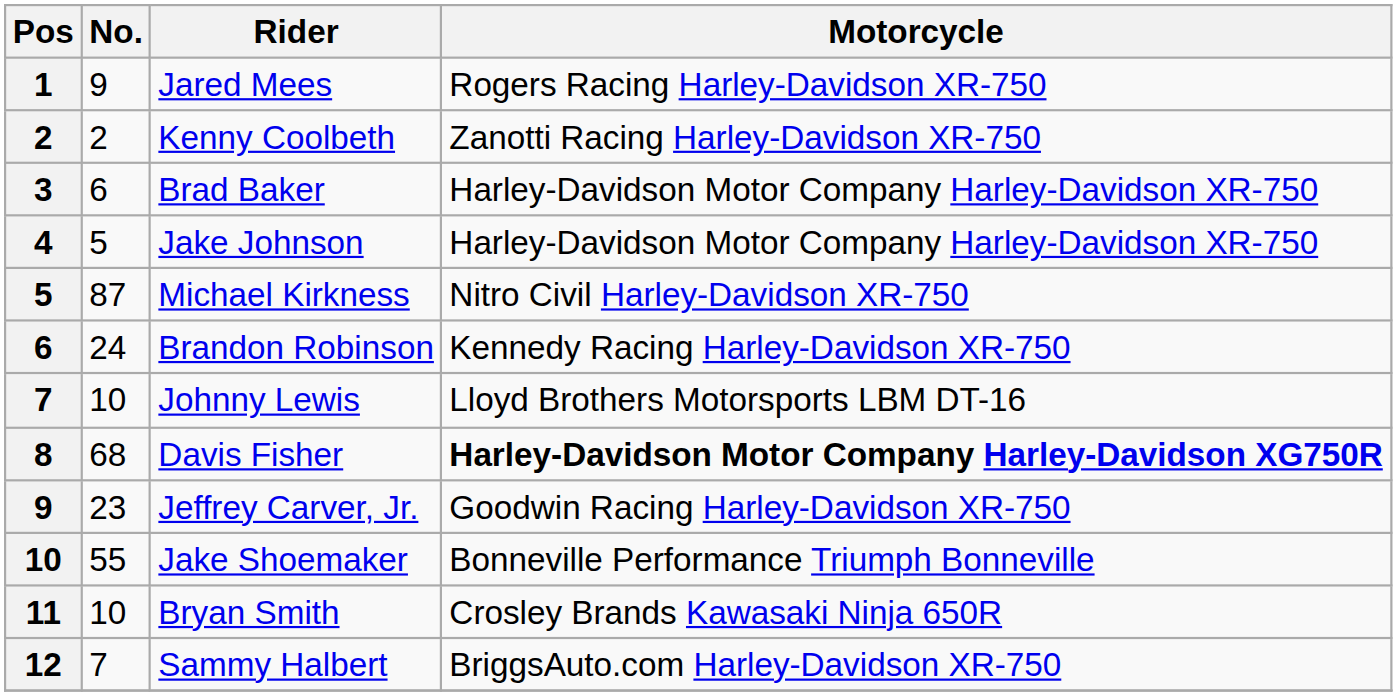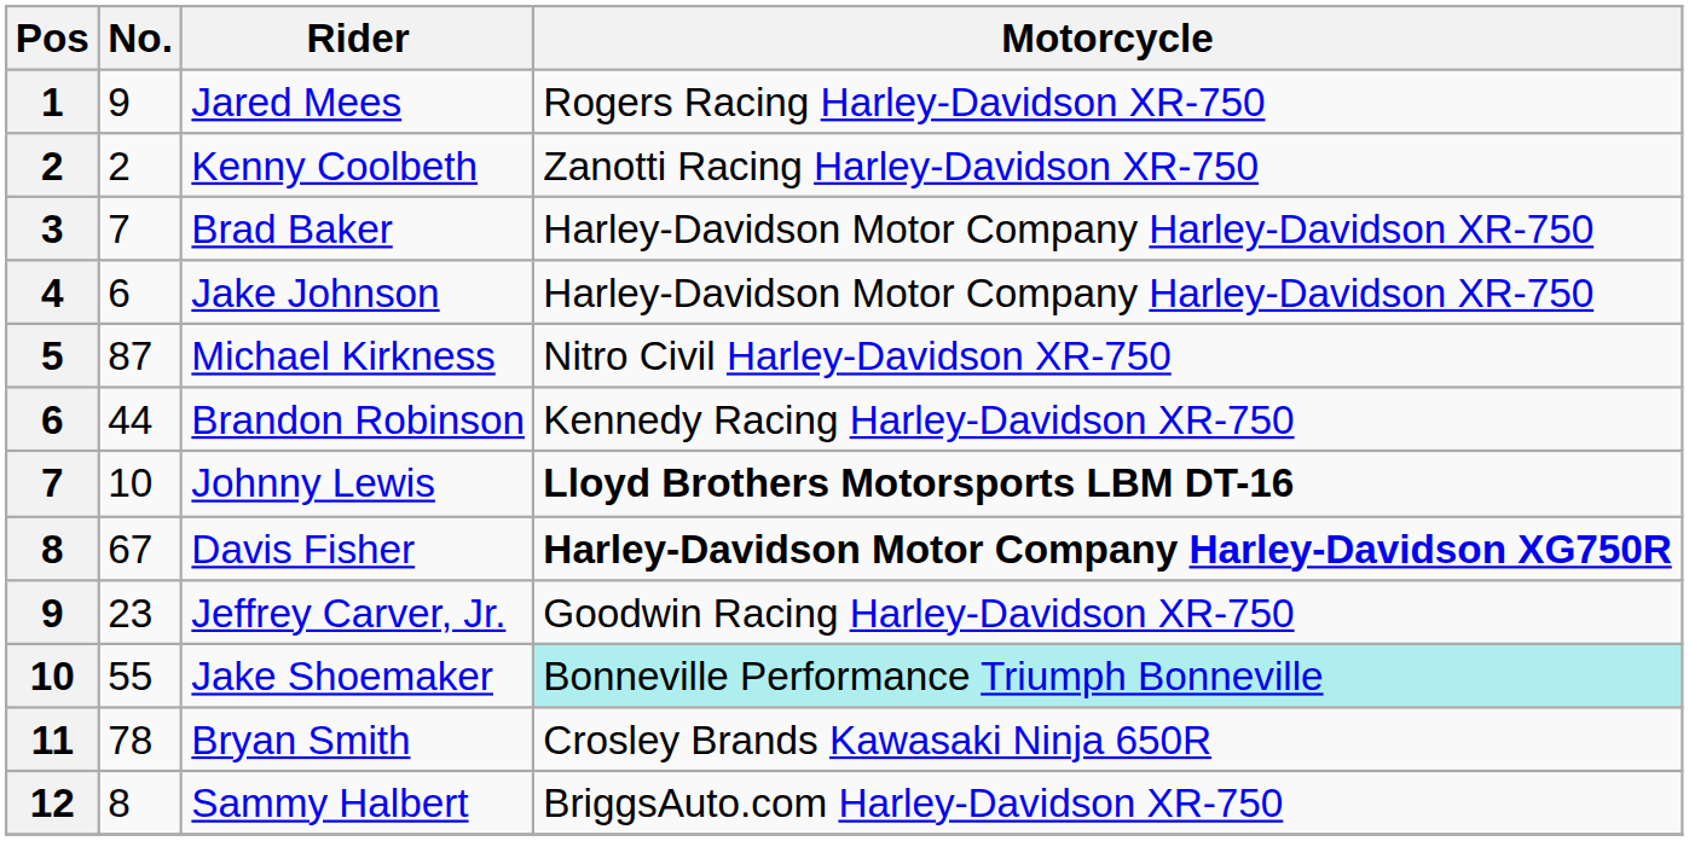Brad Baker | No.: 6 -> 7
Jake Johnson | No.: 5 -> 6
Brandon Robinson | No.: 24 -> 44
Johnny Lewis | Motorcycle: normal -> bold
Davis Fisher | No.: 68 -> 67
Jake Shoemaker | Motorcycle: no background -> paleturquoise background
Bryan Smith | No.: 10 -> 78
Sammy Halbert | No.: 7 -> 8
